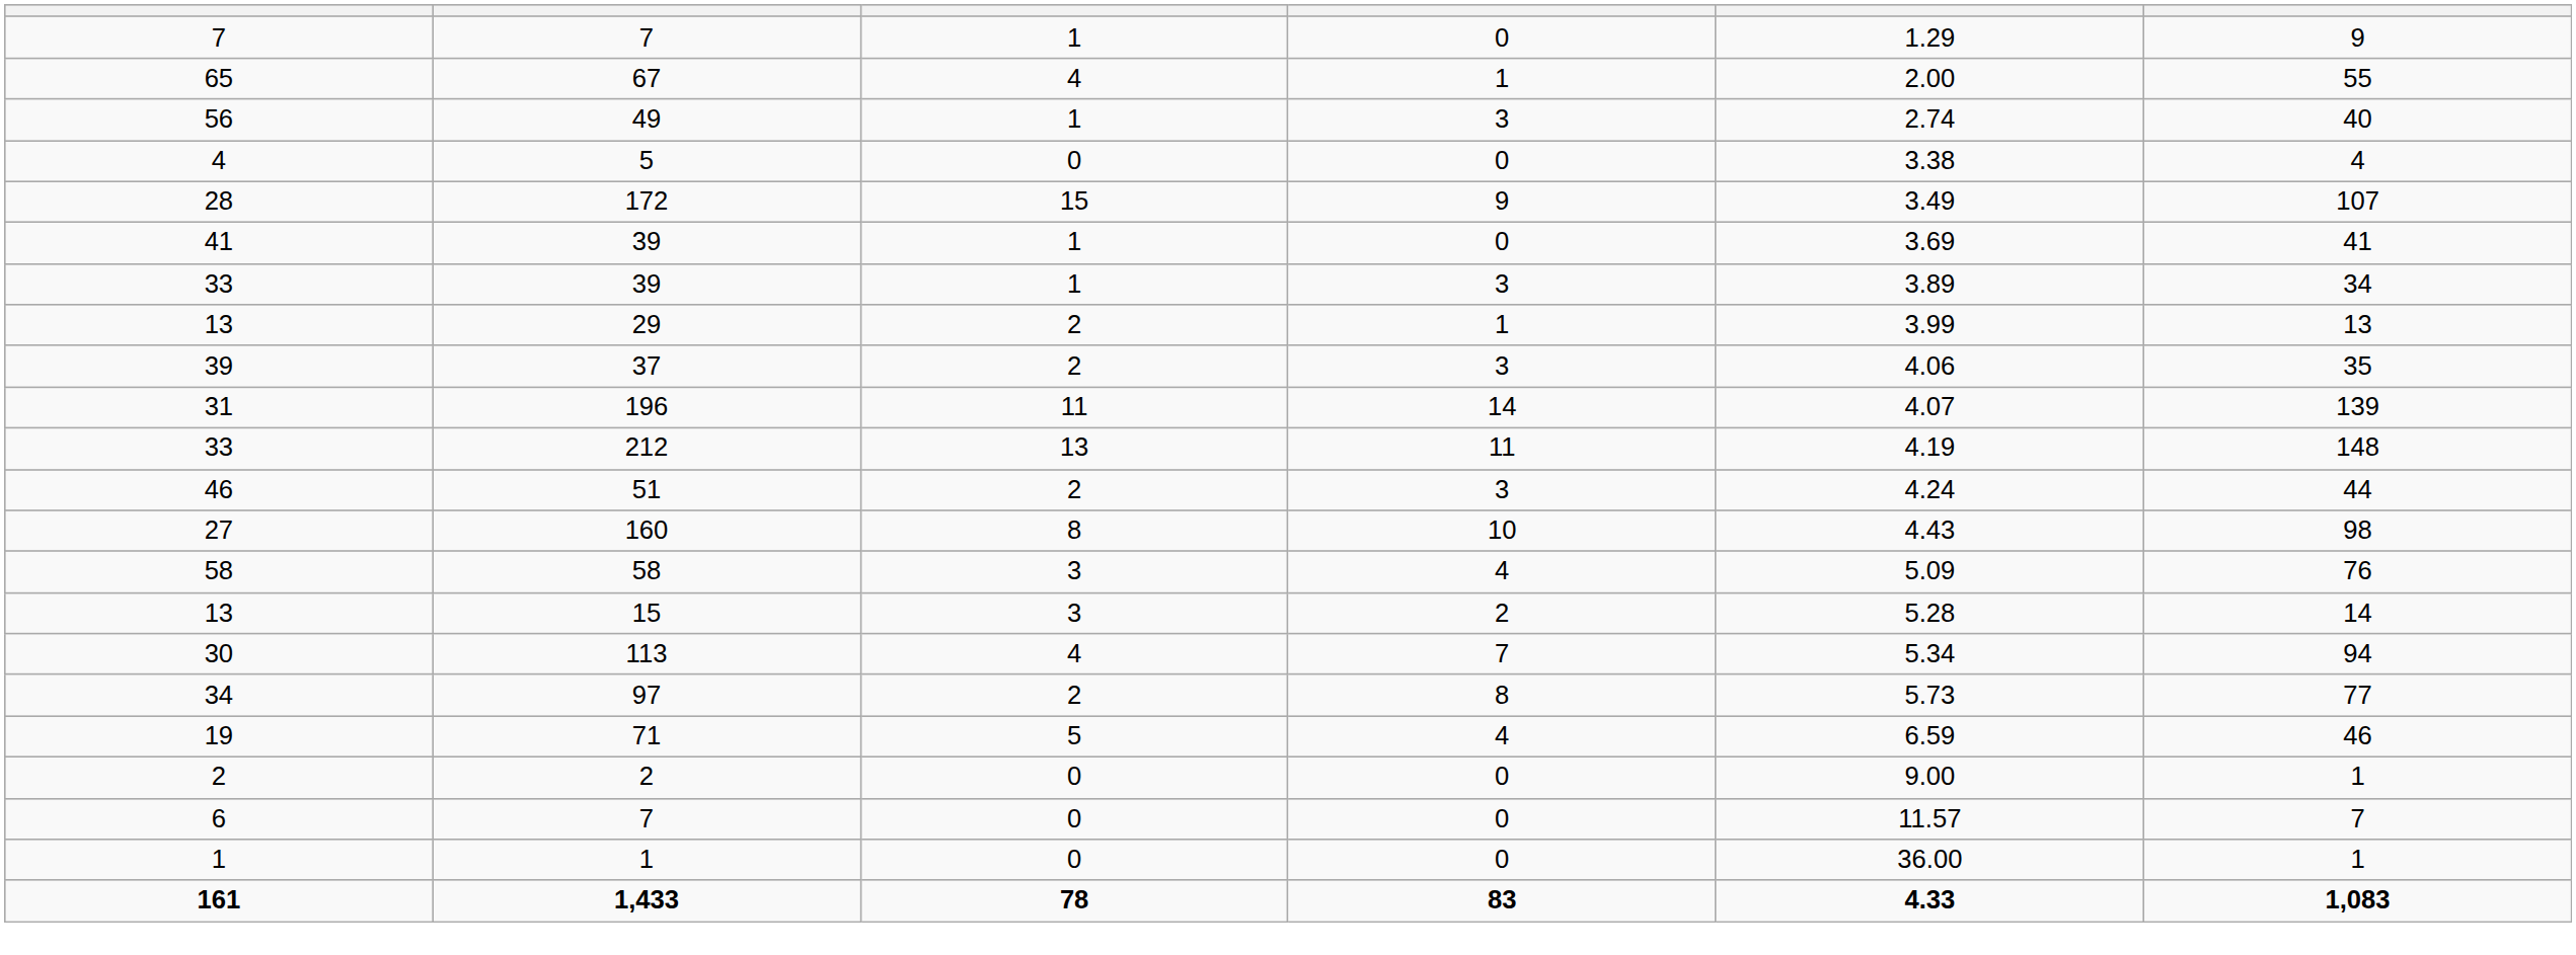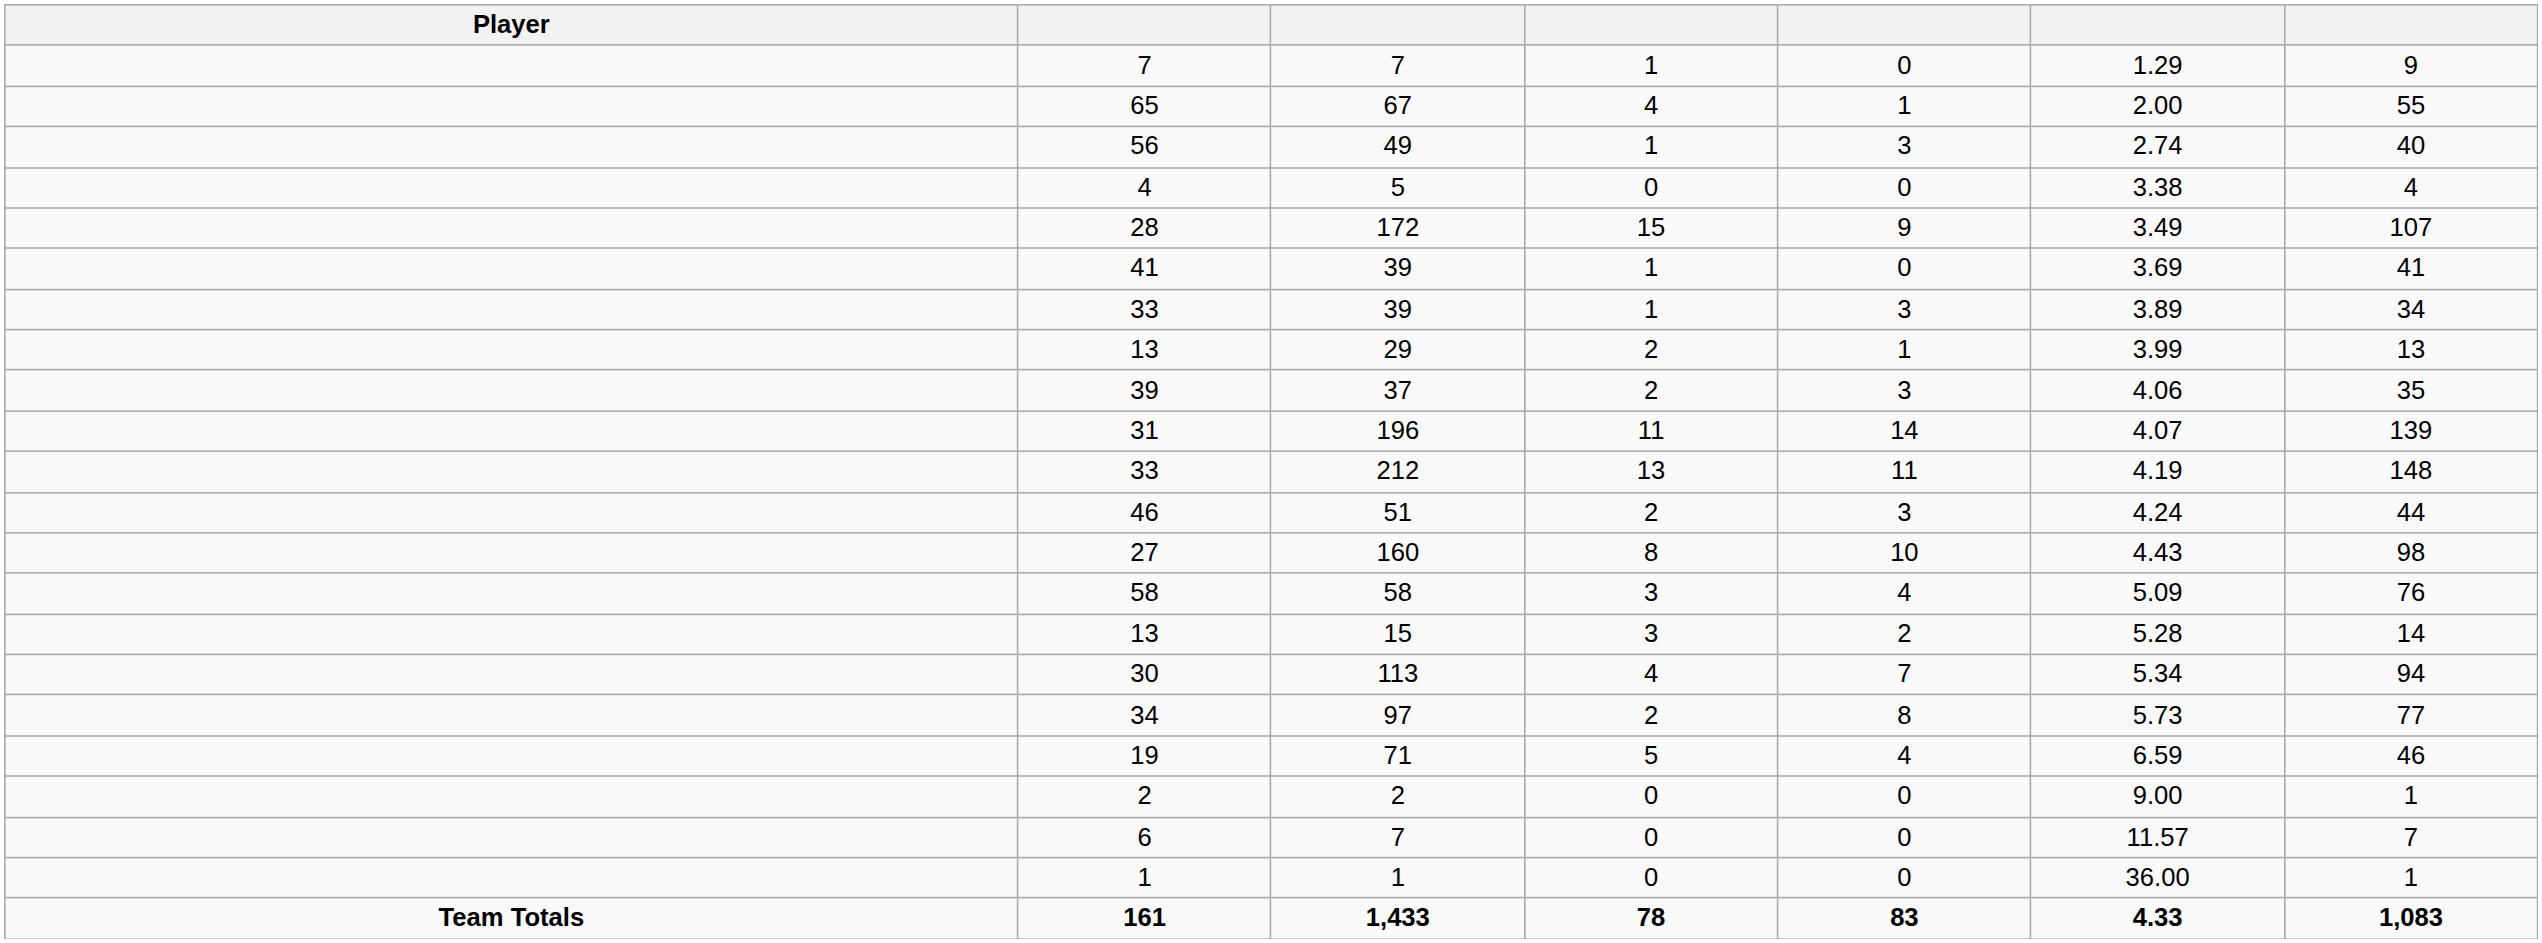+ column: Player | Team Totals
